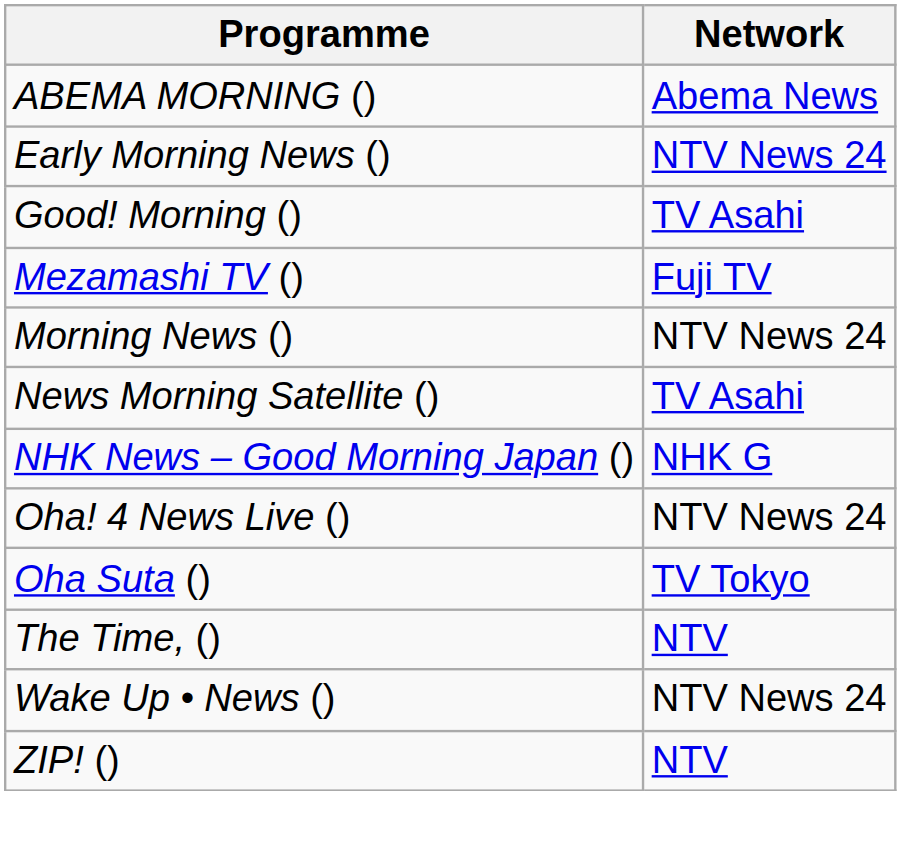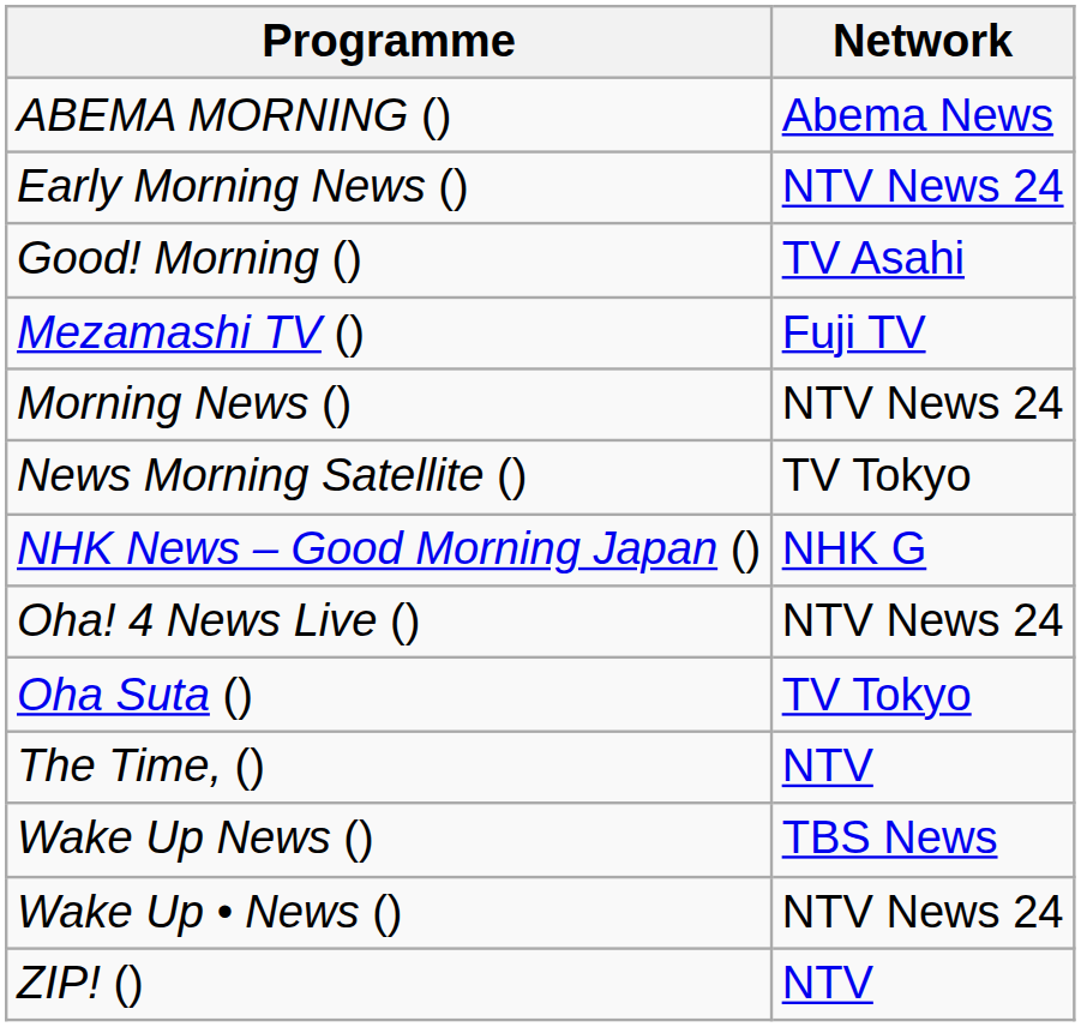News Morning Satellite () | Network: TV Asahi -> TV Tokyo
+ row: Wake Up News () | TBS News
